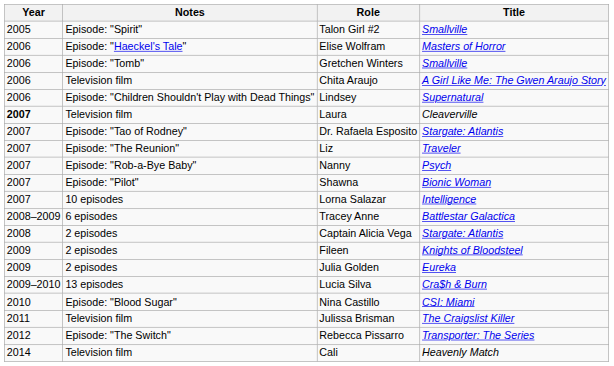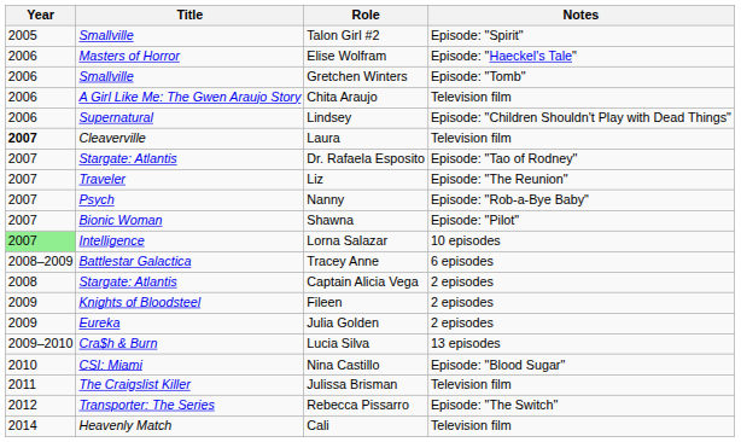columns swapped: Title <-> Notes
Lorna Salazar | Year: no background -> lightgreen background
